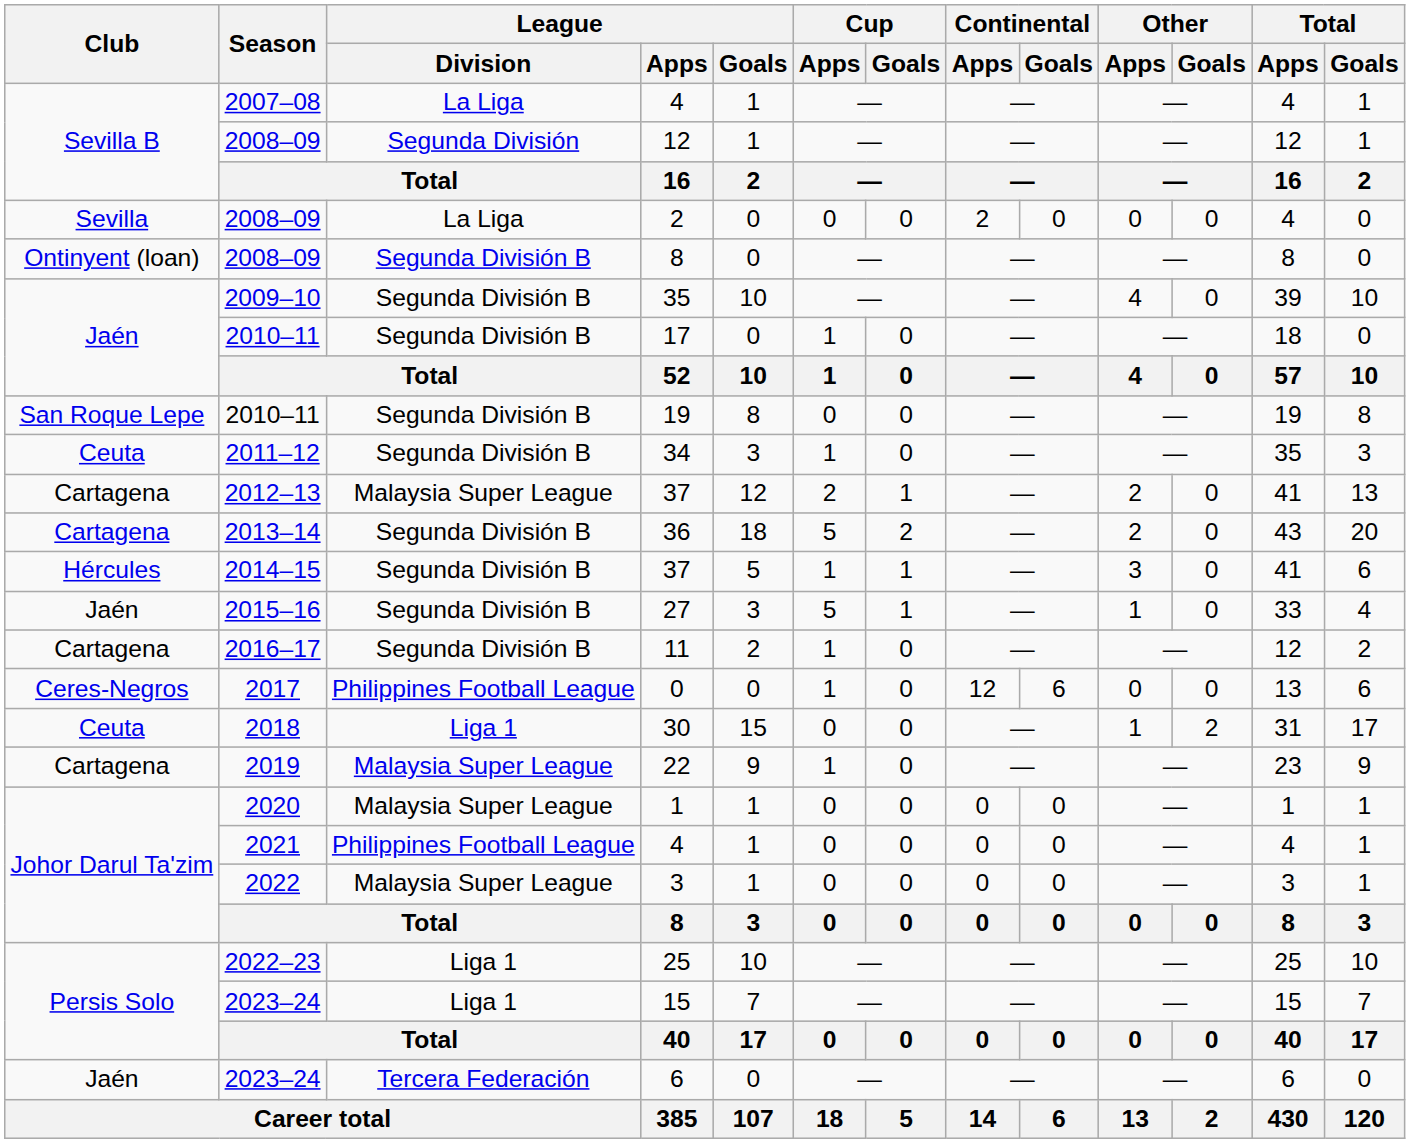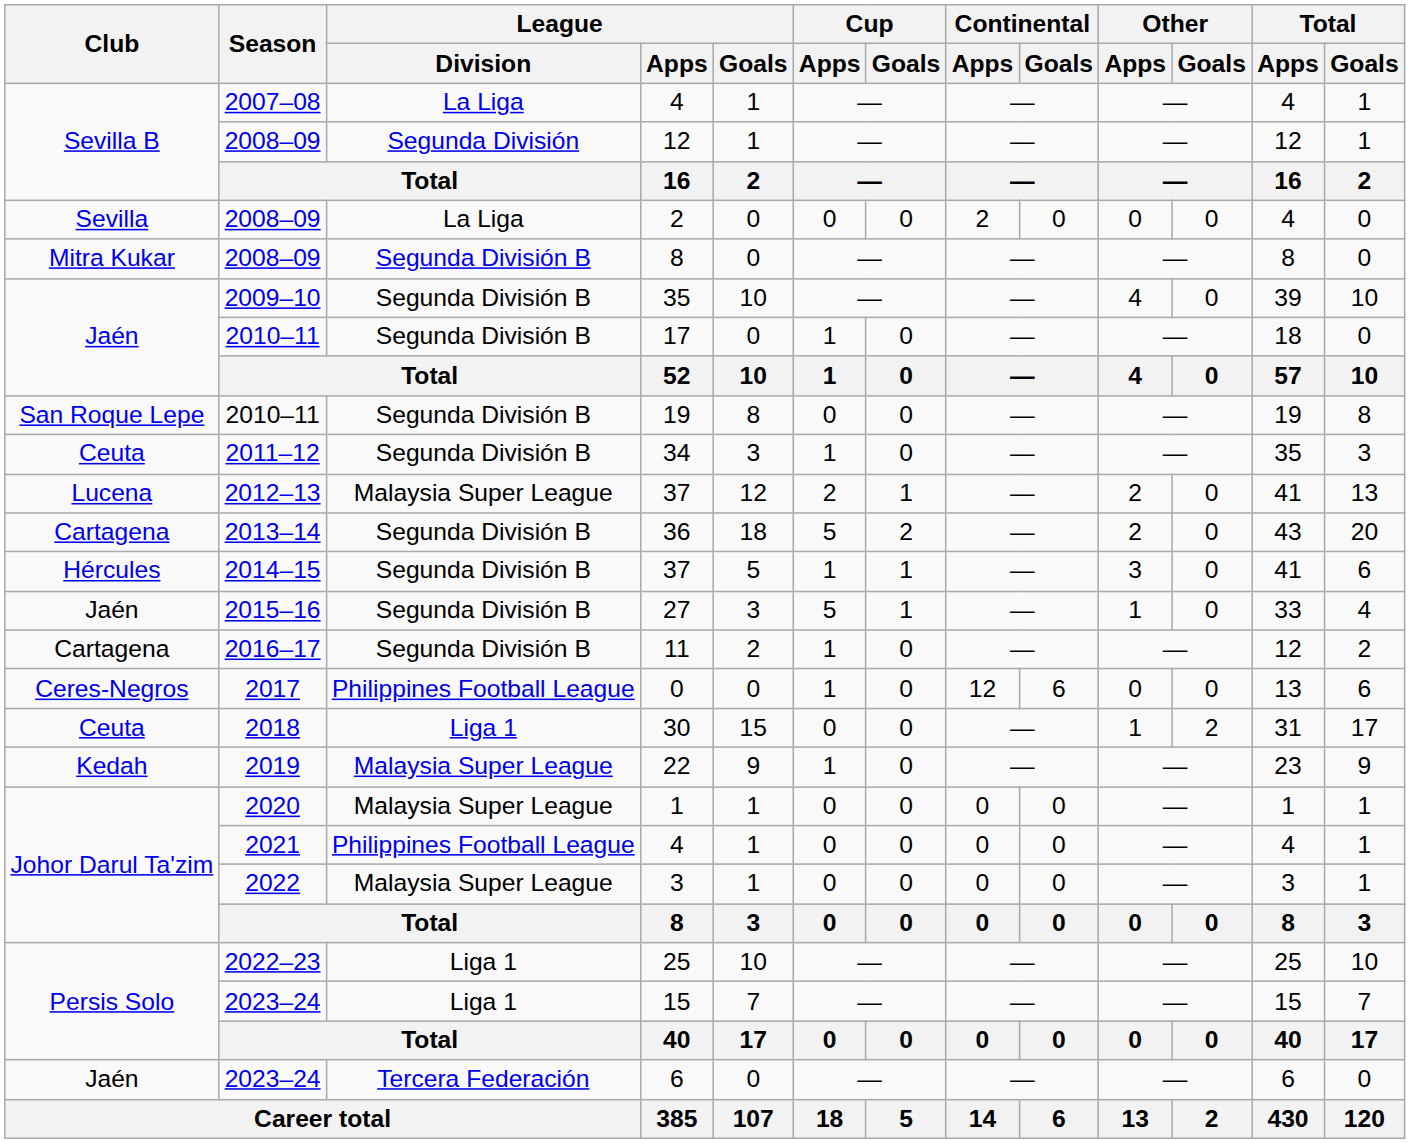2008–09 / 8 | Club: Ontinyent (loan) -> Mitra Kukar
2012–13 / 37 | Club: Cartagena -> Lucena
22 | Club: Cartagena -> Kedah
